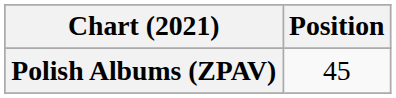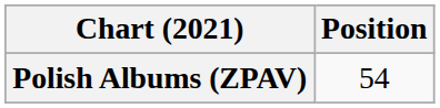Polish Albums (ZPAV) | Position: 45 -> 54
